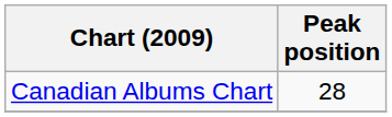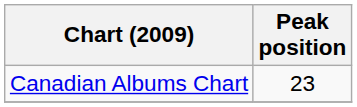Canadian Albums Chart | Peak position: 28 -> 23
